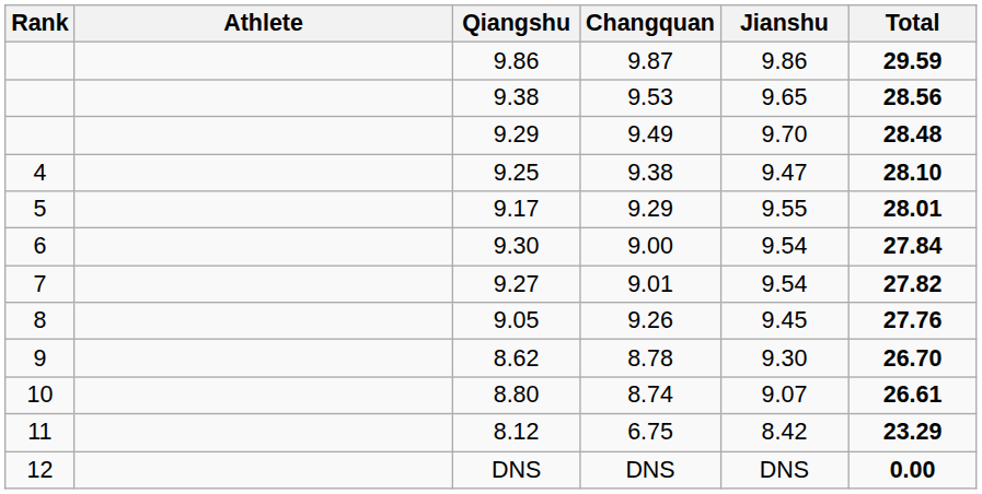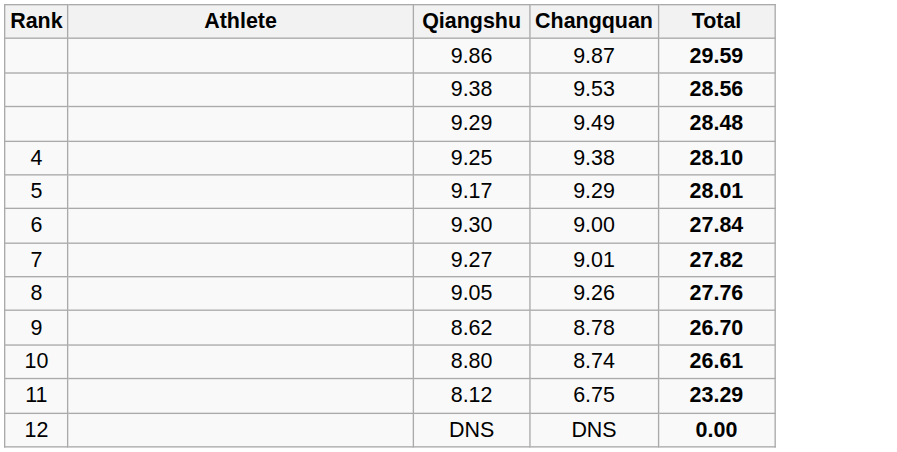- column: Jianshu | 9.86 | 9.65 | 9.70 | 9.47 | 9.55 | 9.54 | 9.54 | 9.45 | 9.30 | 9.07 | 8.42 | DNS
